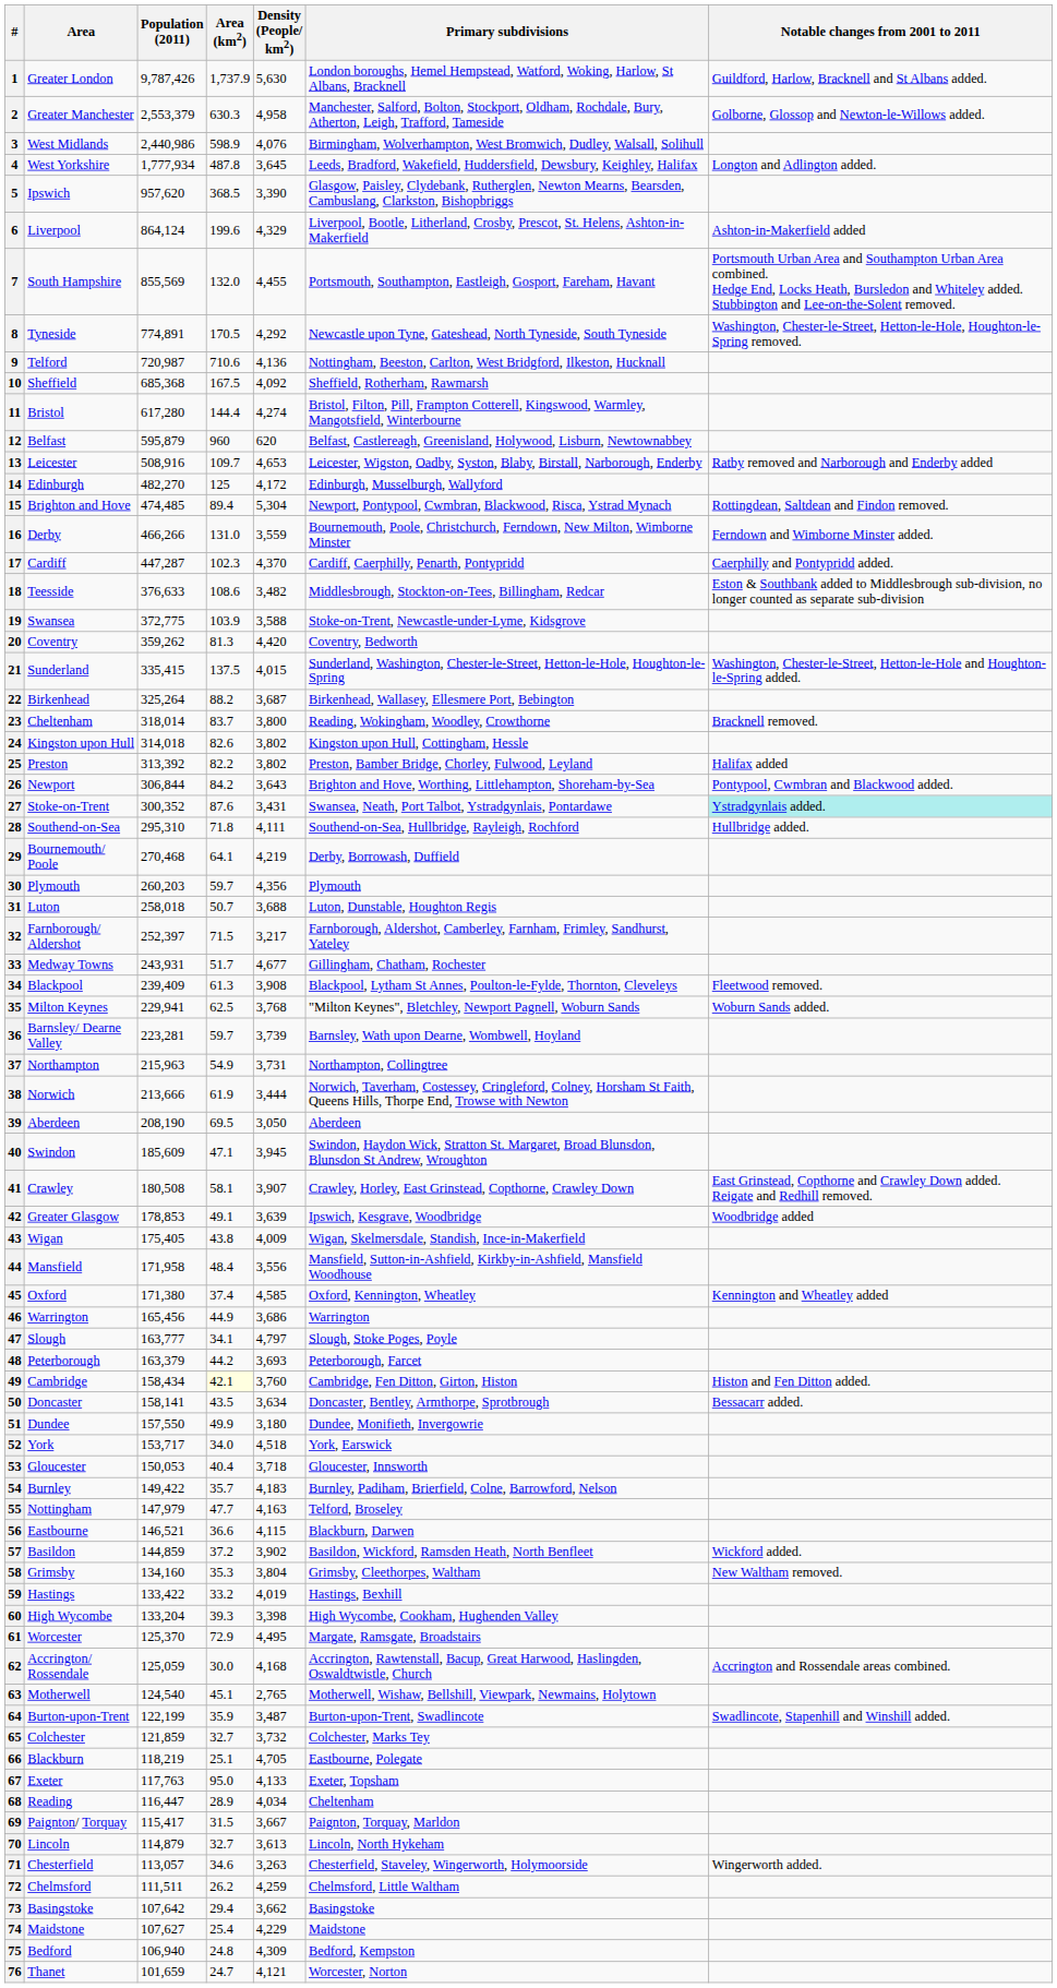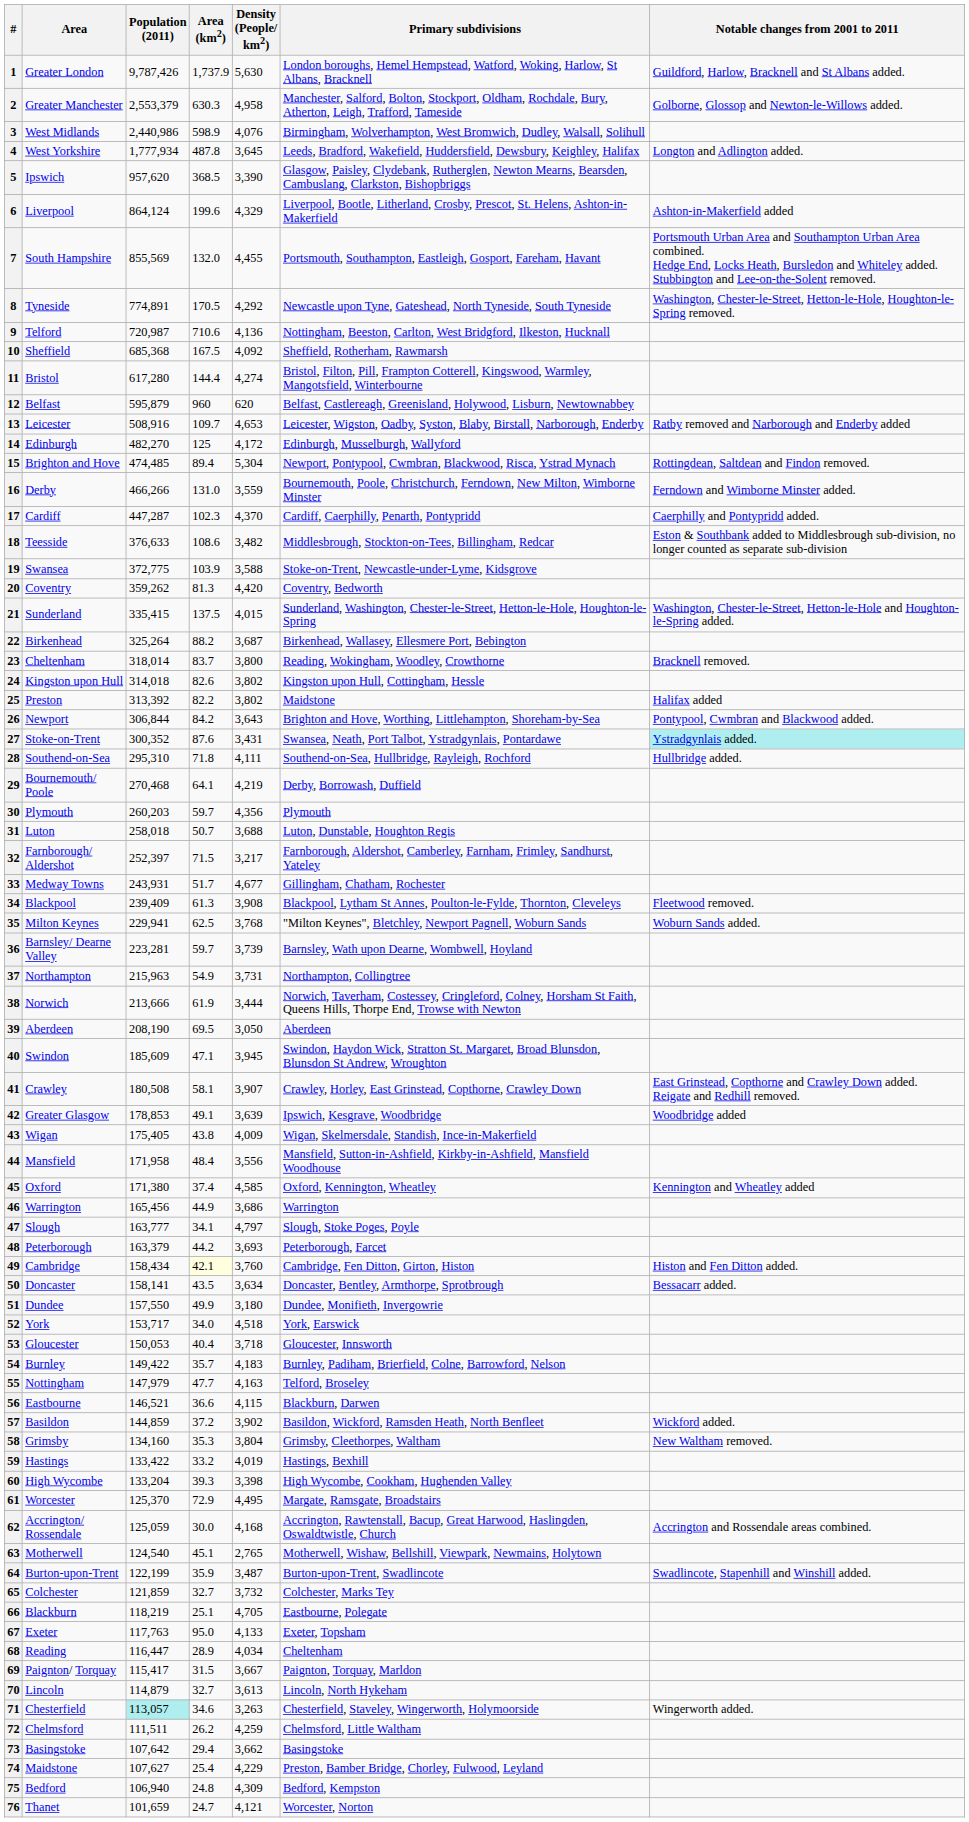25 | Primary subdivisions: Preston, Bamber Bridge, Chorley, Fulwood, Leyland -> Maidstone
71 | Population (2011): no background -> paleturquoise background
74 | Primary subdivisions: Maidstone -> Preston, Bamber Bridge, Chorley, Fulwood, Leyland
